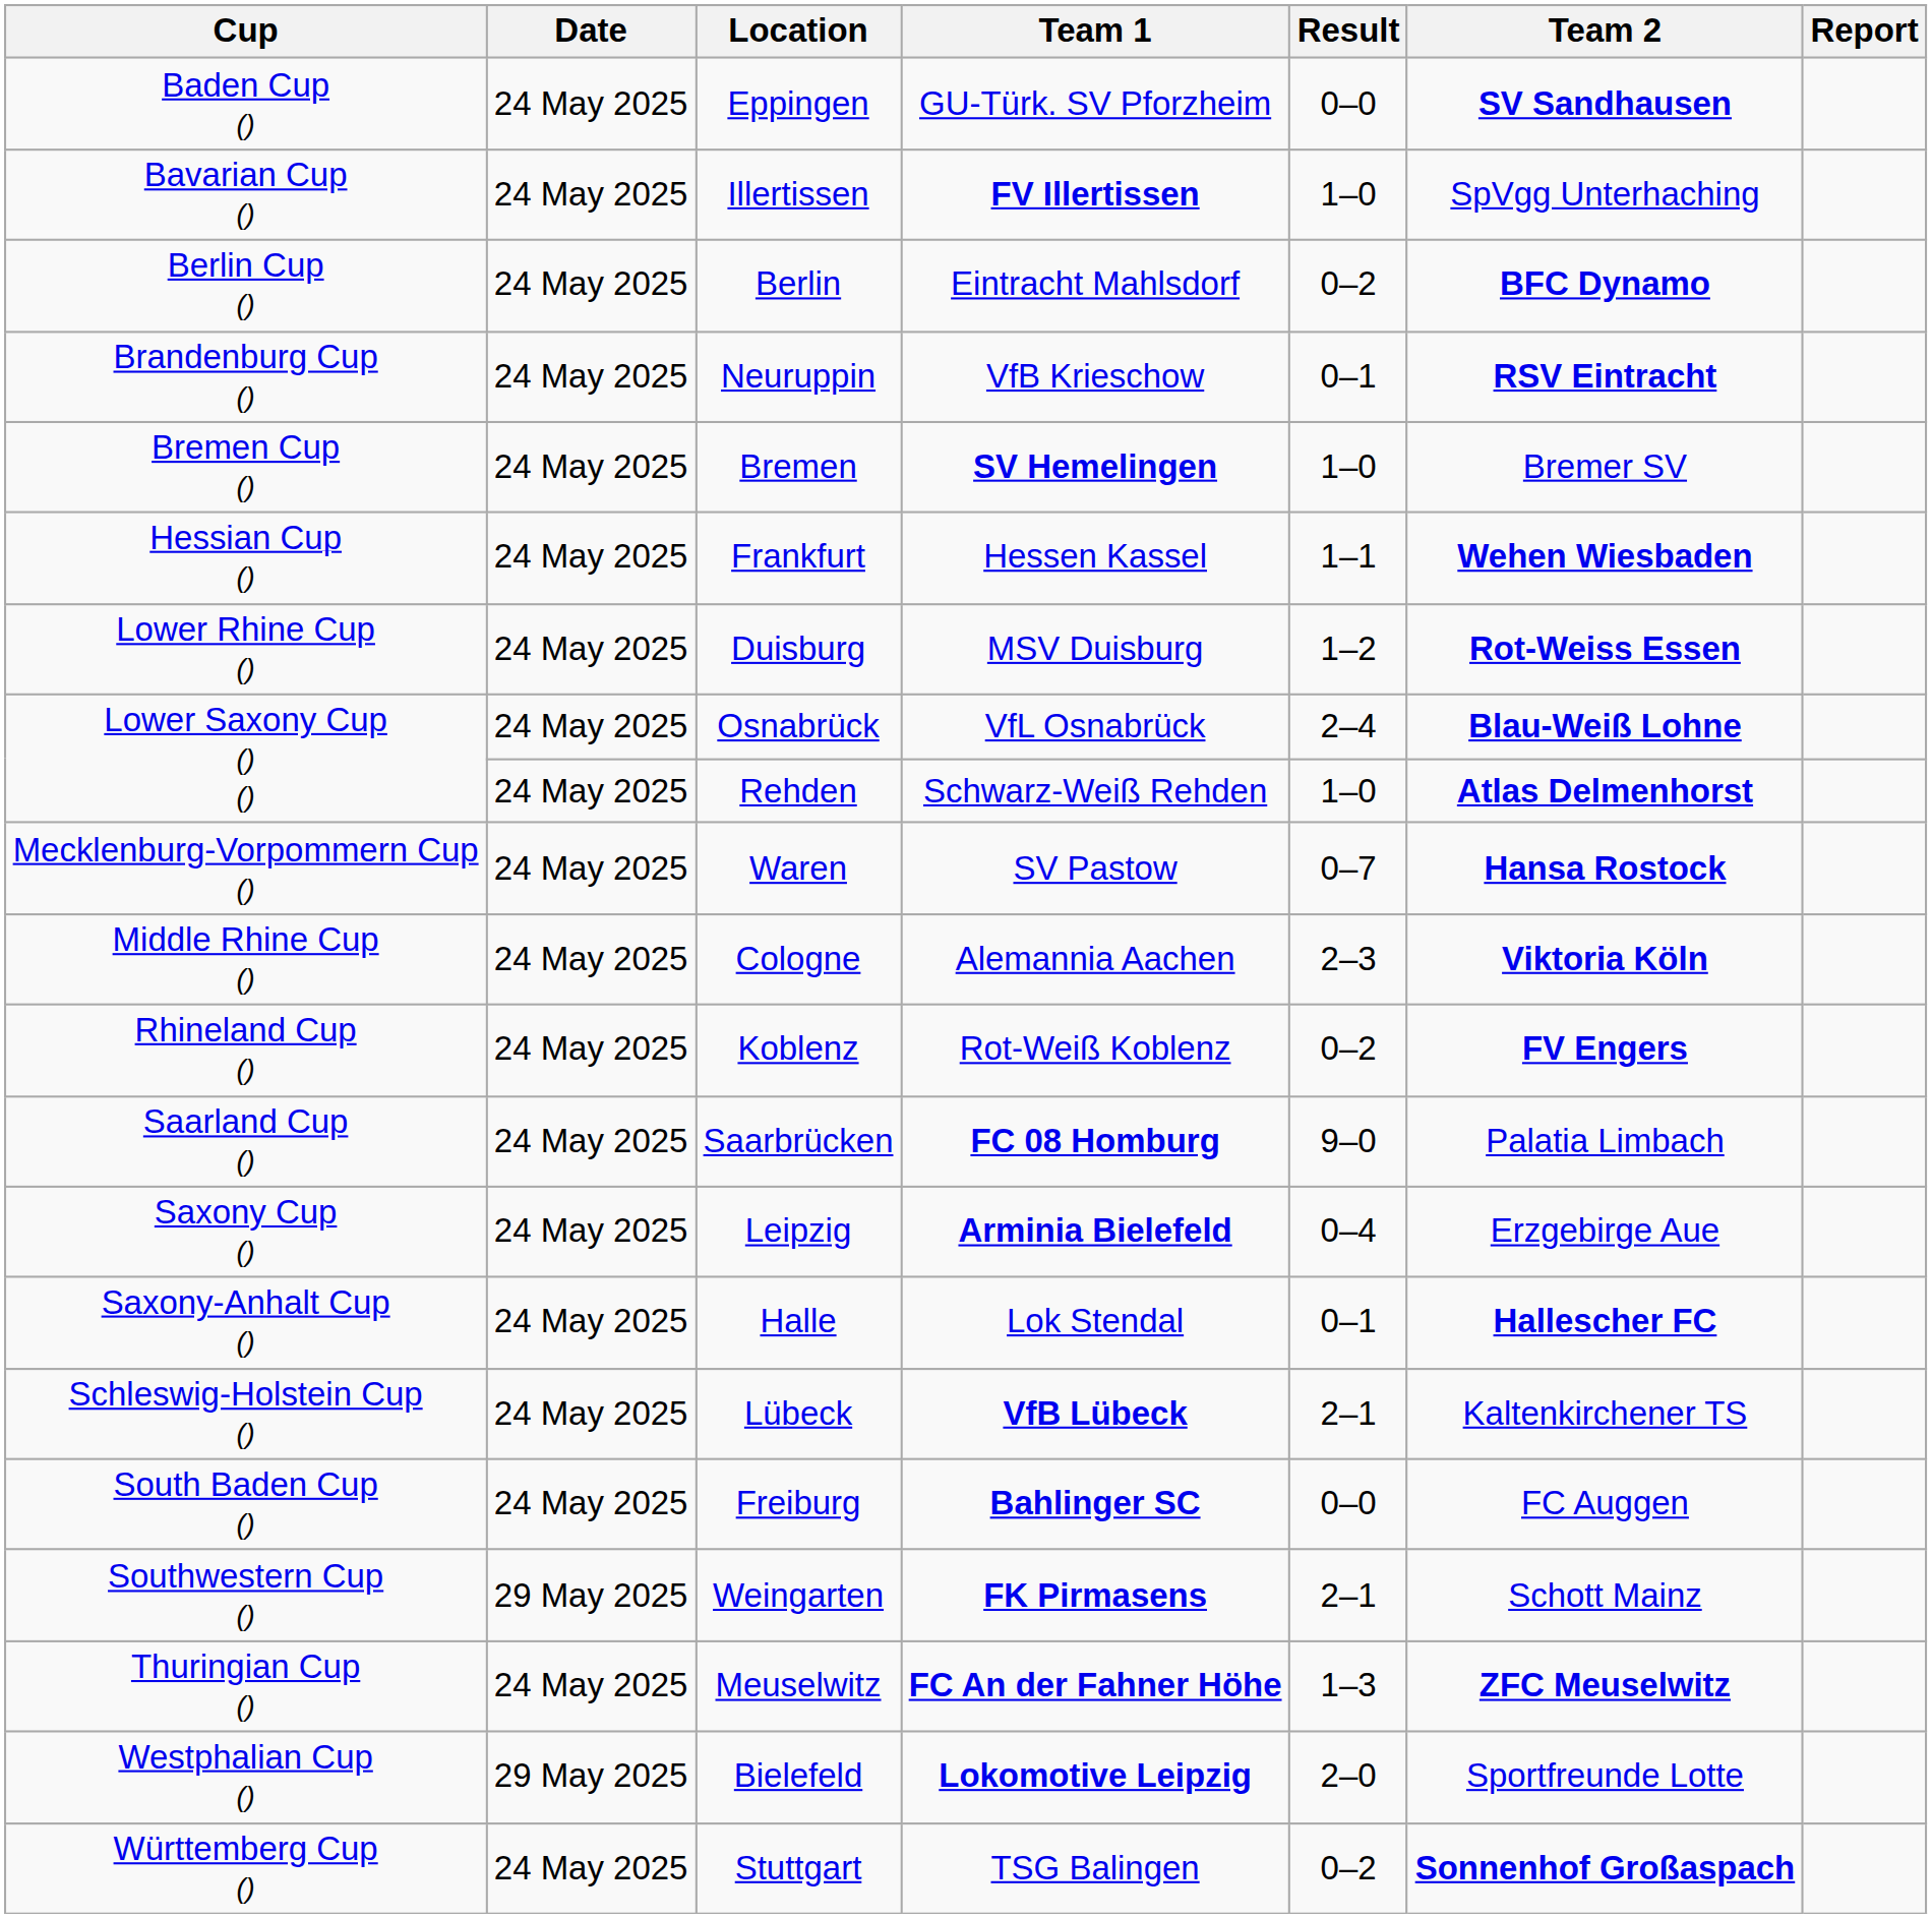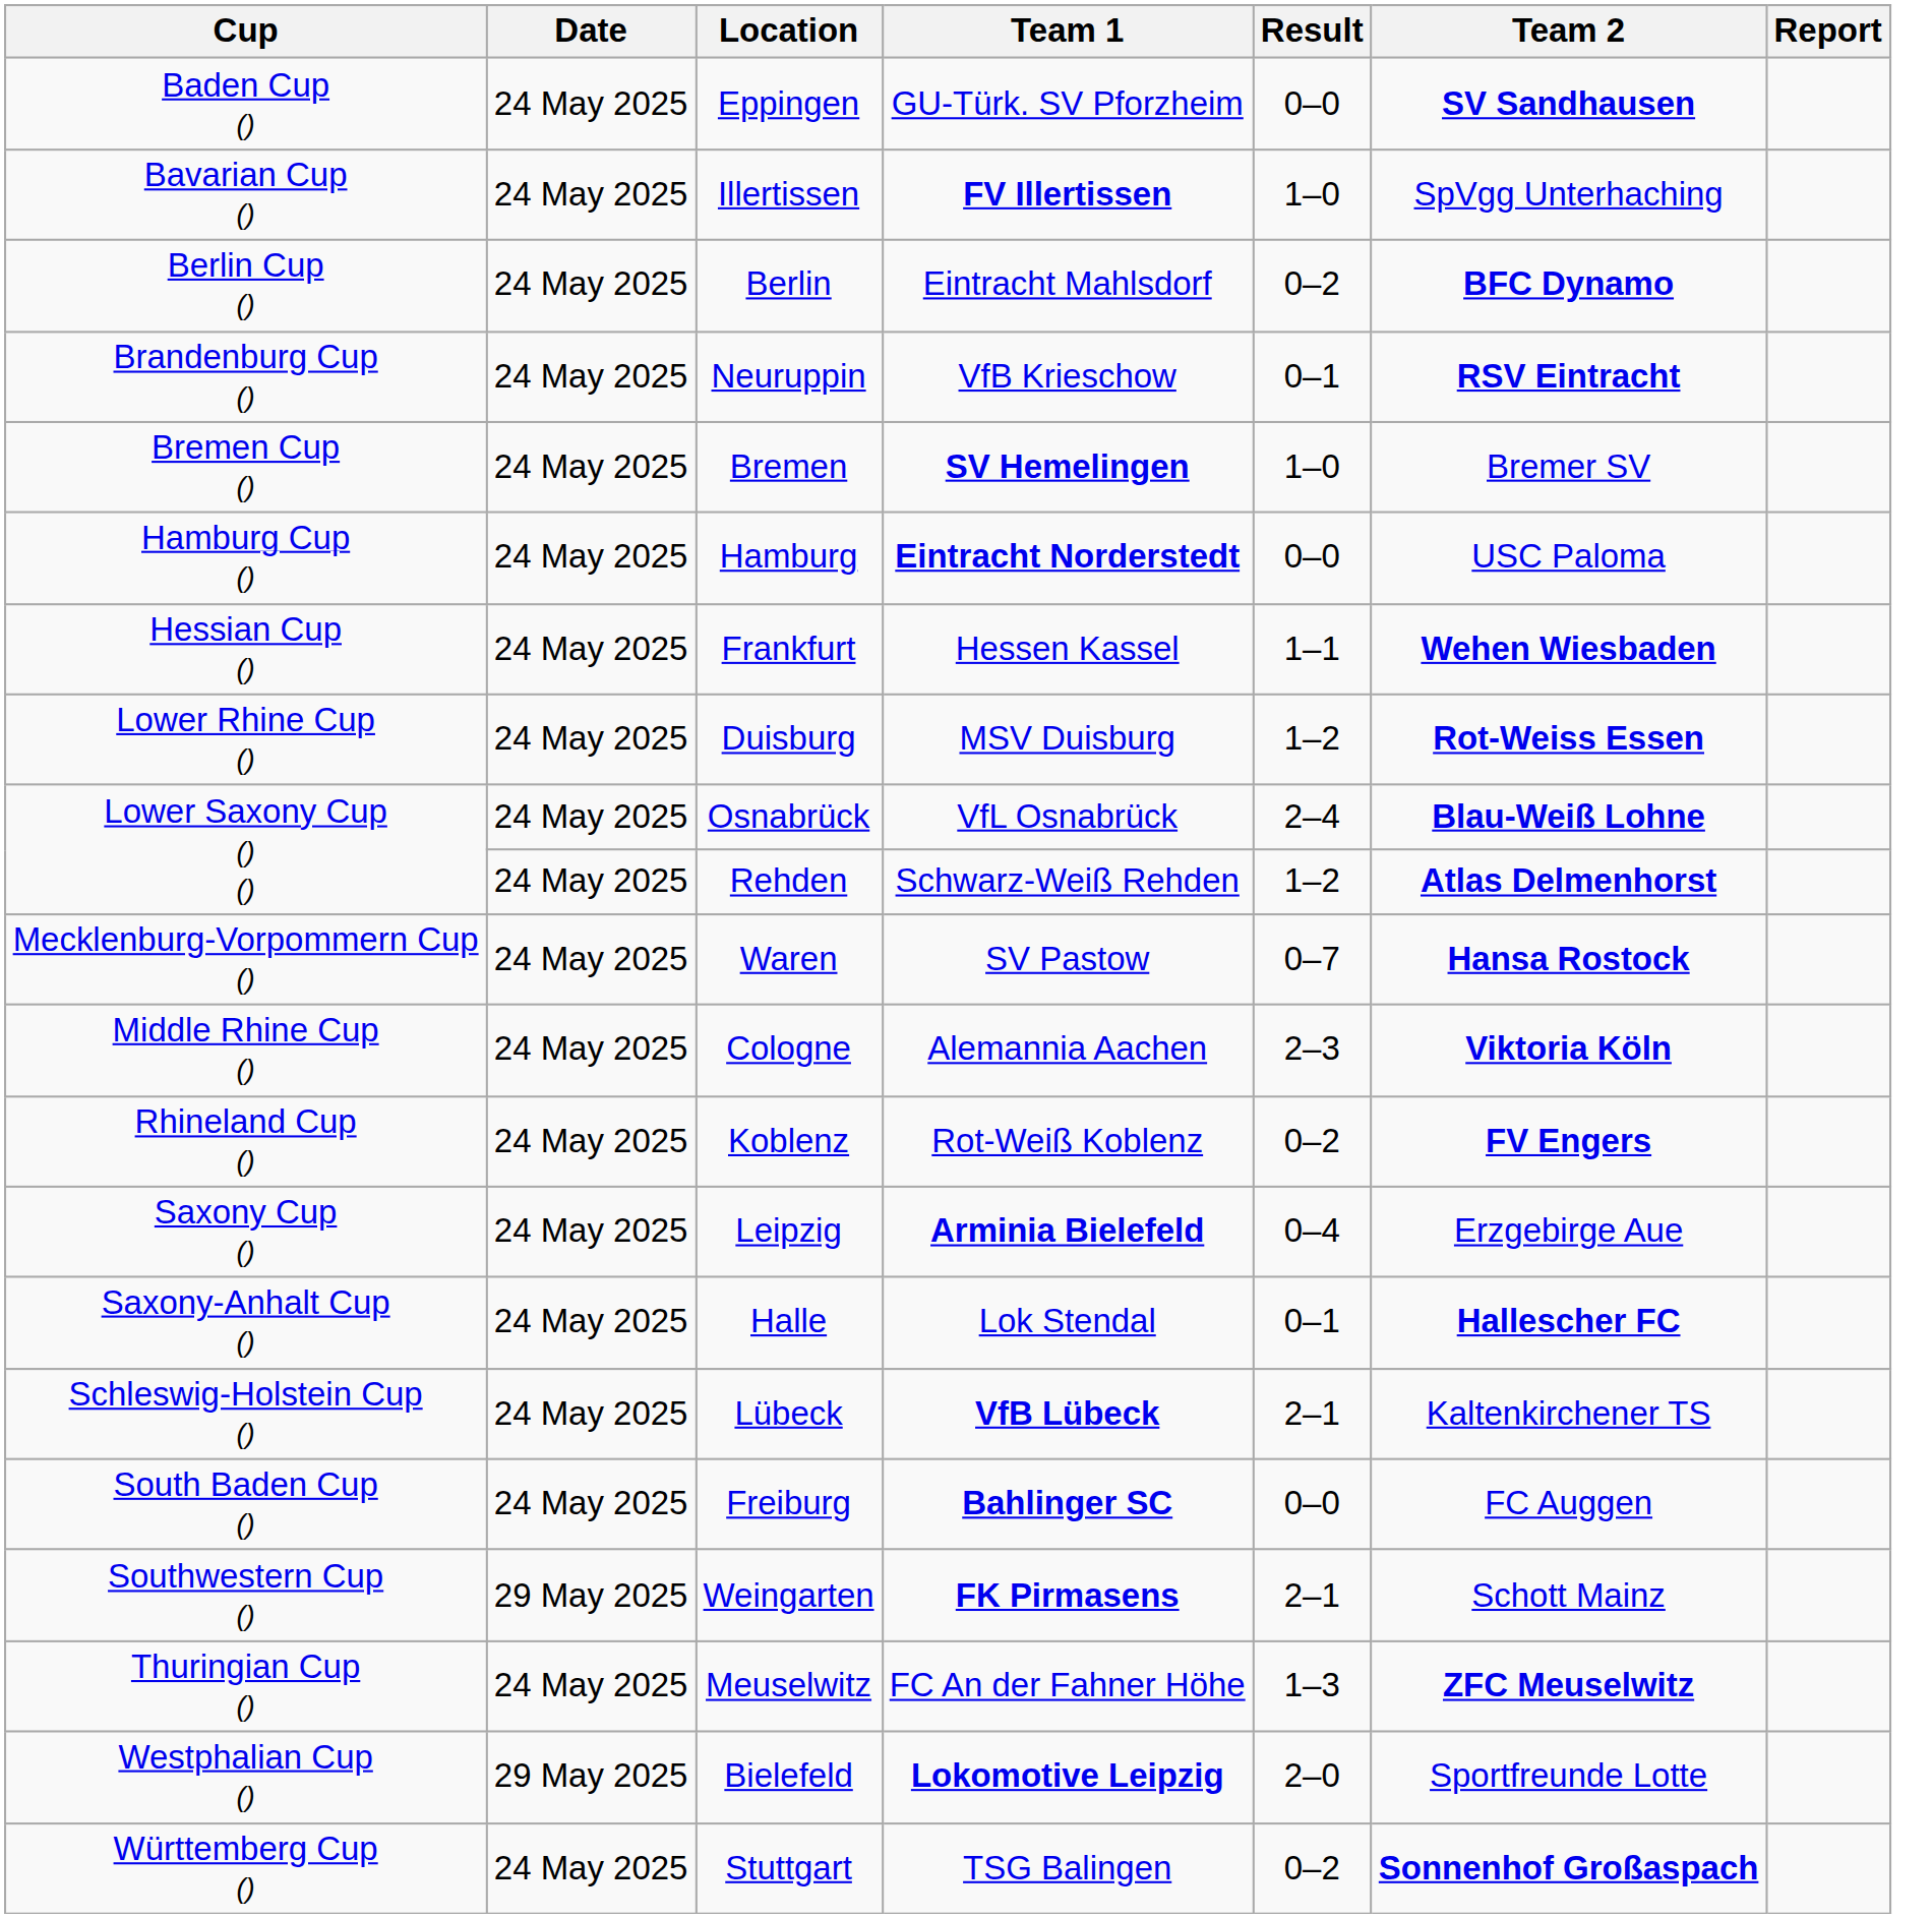+ row: Hamburg Cup () | 24 May 2025 | Hamburg | Eintracht Norderstedt | 0–0 | USC Paloma
Rehden | Result: 1–0 -> 1–2
- row: Saarland Cup () | 24 May 2025 | Saarbrücken | FC 08 Homburg | 9–0 | Palatia Limbach
Meuselwitz | Team 1: bold -> normal
